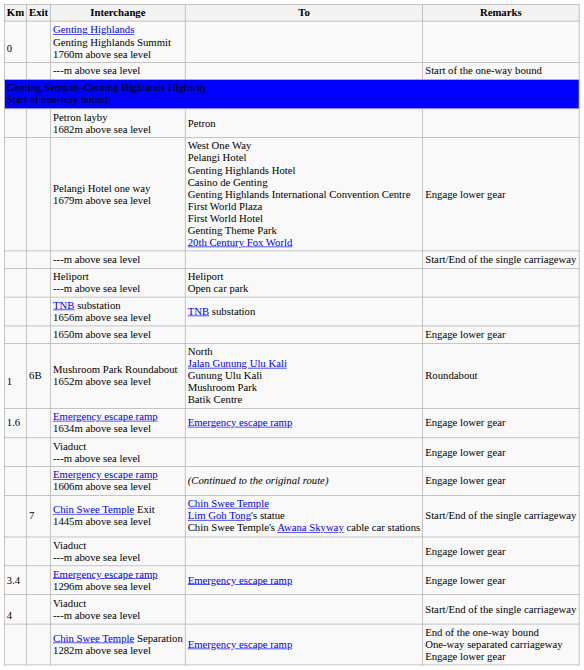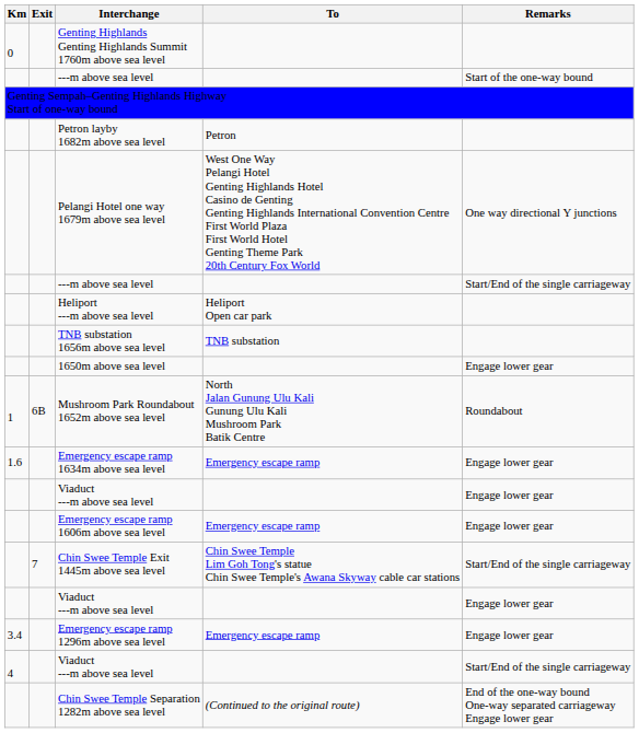Pelangi Hotel one way 1679m above sea level | Remarks: Engage lower gear -> One way directional Y junctions
Emergency escape ramp 1606m above sea level | To: (Continued to the original route) -> Emergency escape ramp
Chin Swee Temple Separation 1282m above sea level | To: Emergency escape ramp -> (Continued to the original route)
